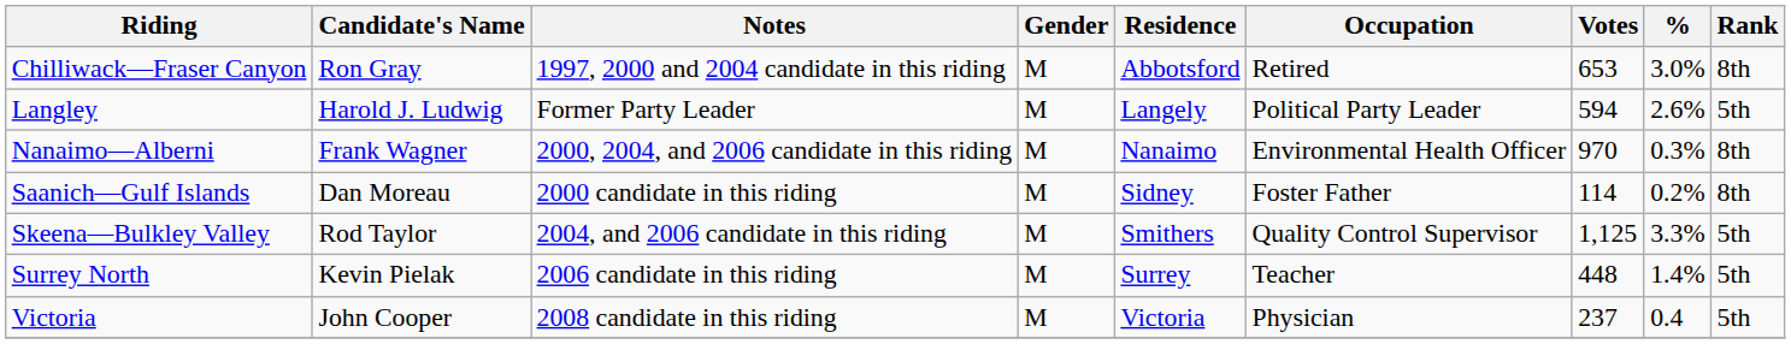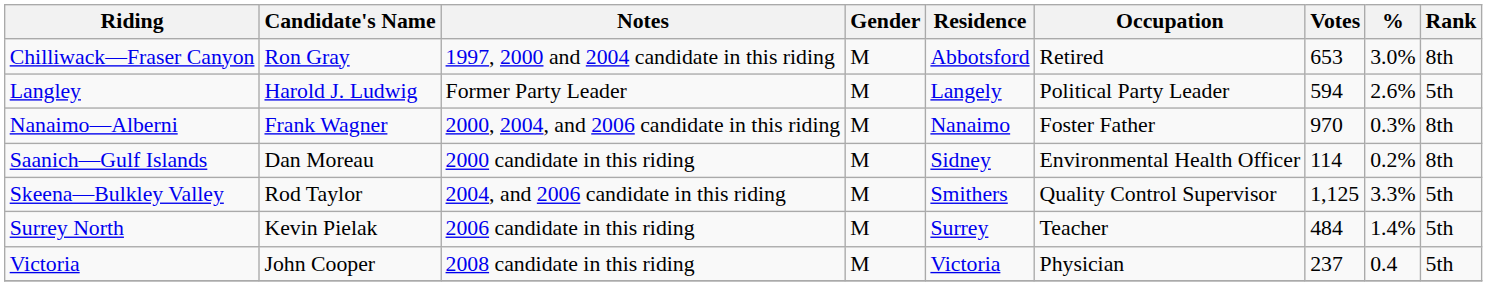Nanaimo—Alberni | Occupation: Environmental Health Officer -> Foster Father
Saanich—Gulf Islands | Occupation: Foster Father -> Environmental Health Officer
Surrey North | Votes: 448 -> 484
